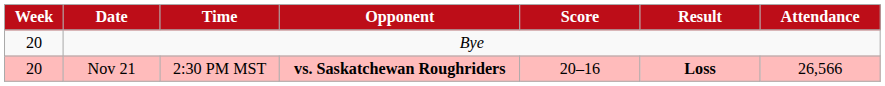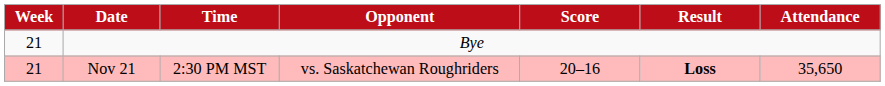Bye | Week: 20 -> 21
Nov 21 | Week: 20 -> 21
Nov 21 | Opponent: bold -> normal
Nov 21 | Attendance: 26,566 -> 35,650
